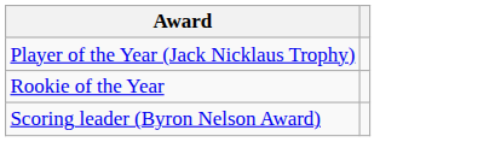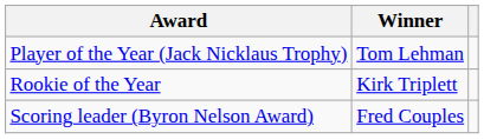+ column: Winner | Tom Lehman | Kirk Triplett | Fred Couples
